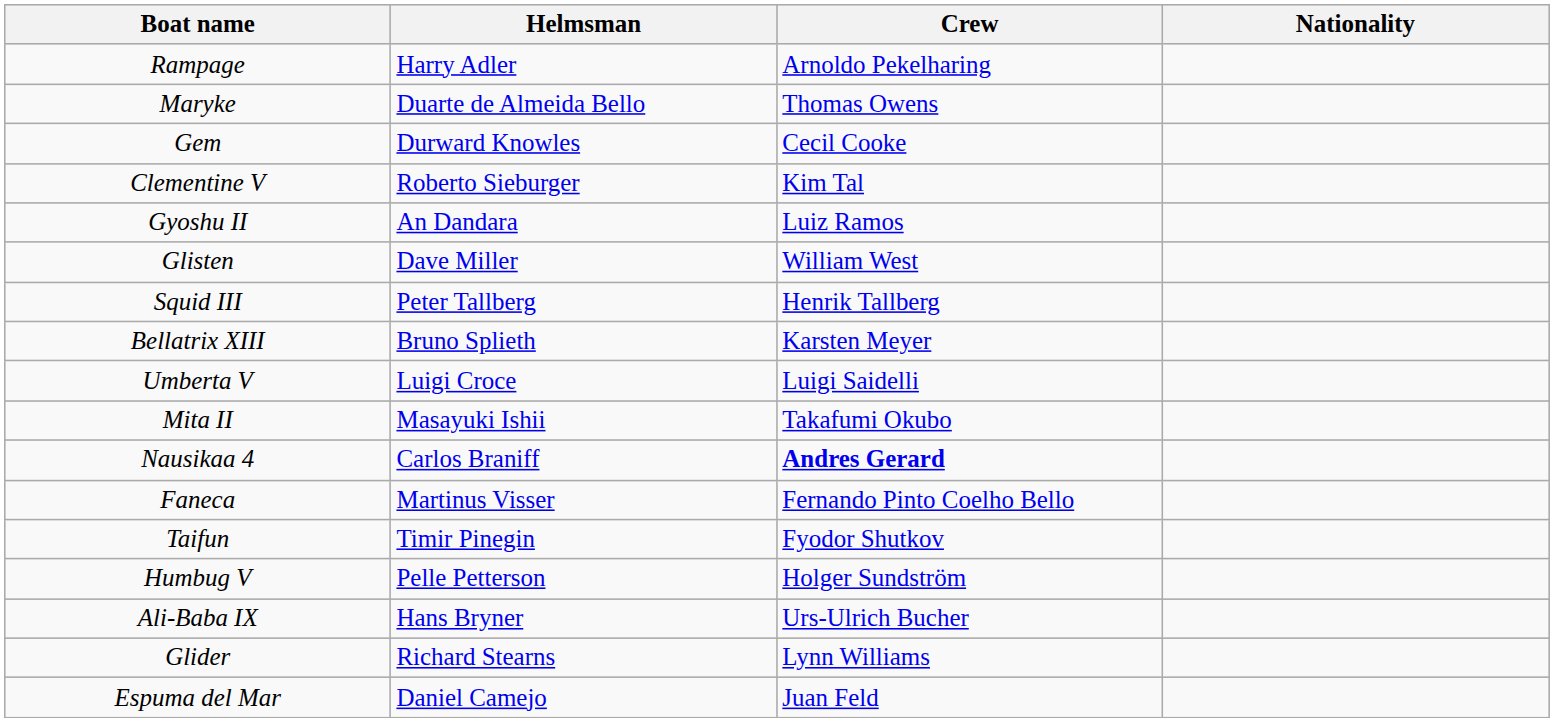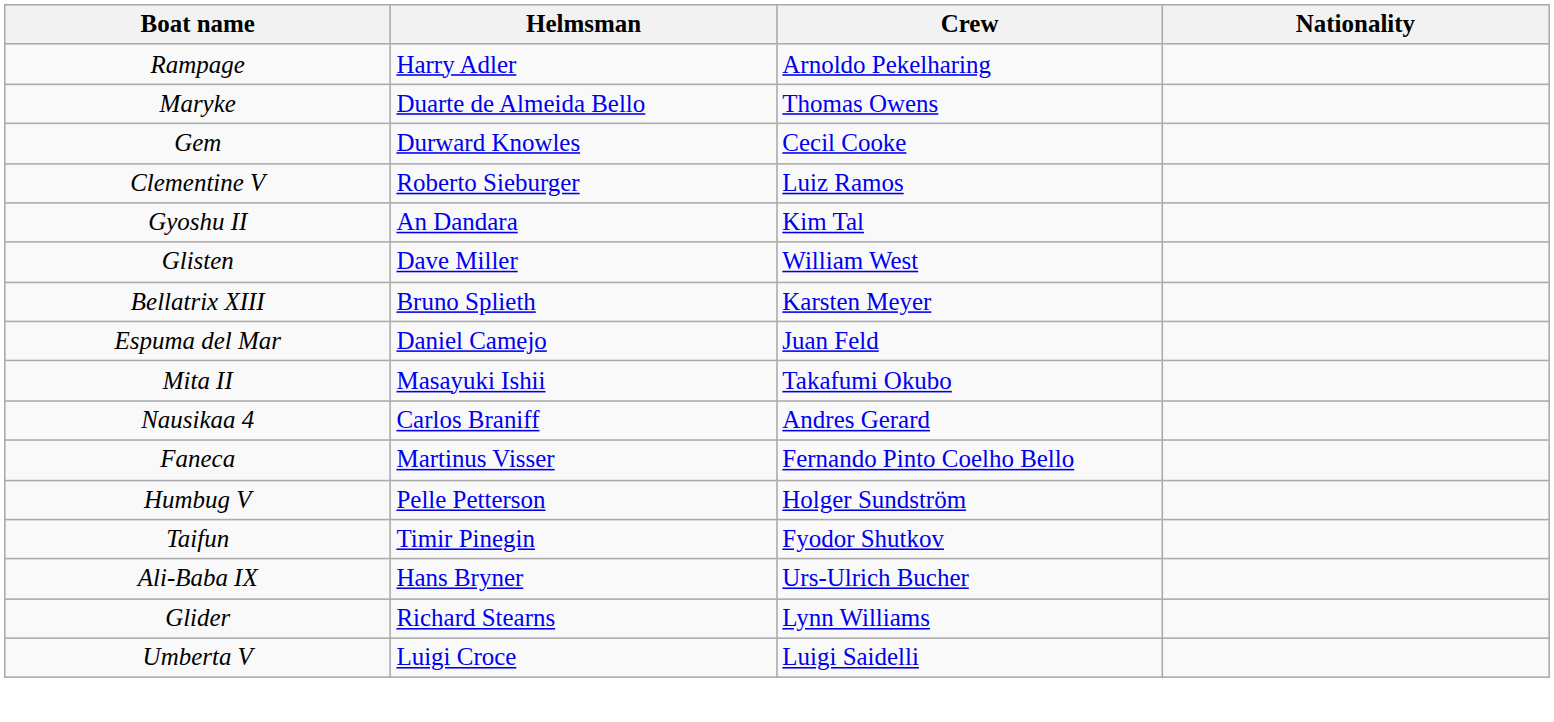Clementine V | Crew: Kim Tal -> Luiz Ramos
Gyoshu II | Crew: Luiz Ramos -> Kim Tal
- row: Squid III | Peter Tallberg | Henrik Tallberg
rows swapped: Umberta V <-> Espuma del Mar
Nausikaa 4 | Crew: bold -> normal
rows swapped: Taifun <-> Humbug V
